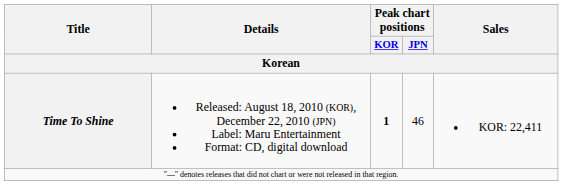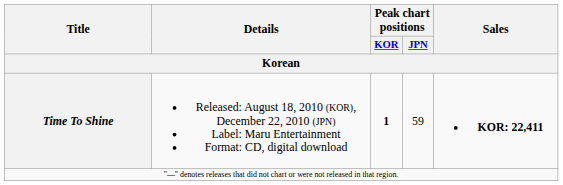Time To Shine | Peak chart positions / JPN: 46 -> 59
Time To Shine | Sales: normal -> bold
